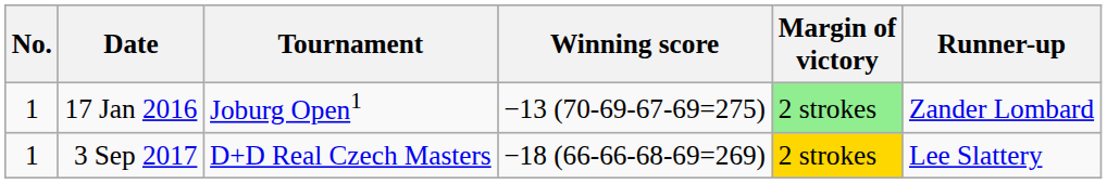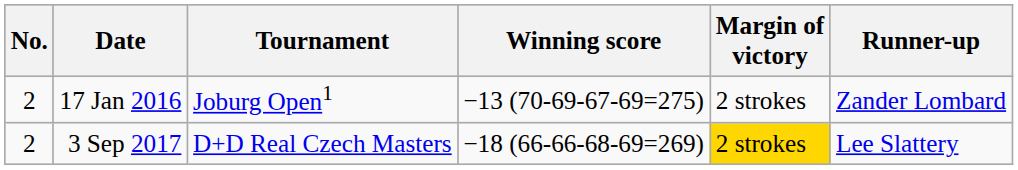17 Jan 2016 | No.: 1 -> 2
17 Jan 2016 | Margin of victory: lightgreen background -> no background
3 Sep 2017 | No.: 1 -> 2
